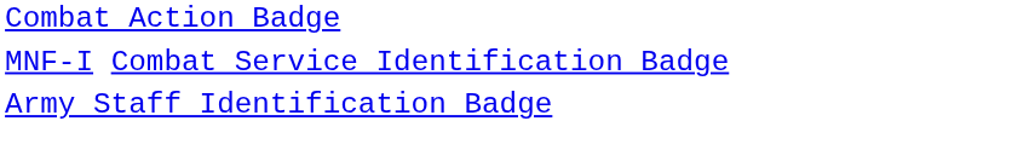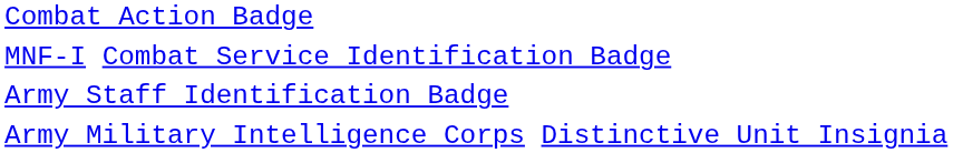+ row: Army Military Intelligence Corps Distinctive Unit Insignia
